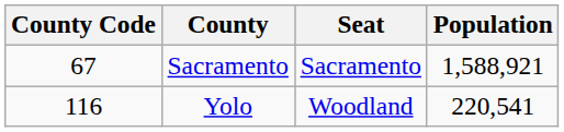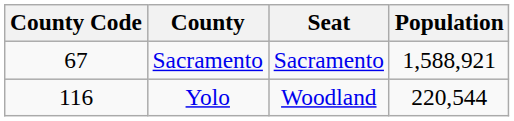Yolo | Population: 220,541 -> 220,544
